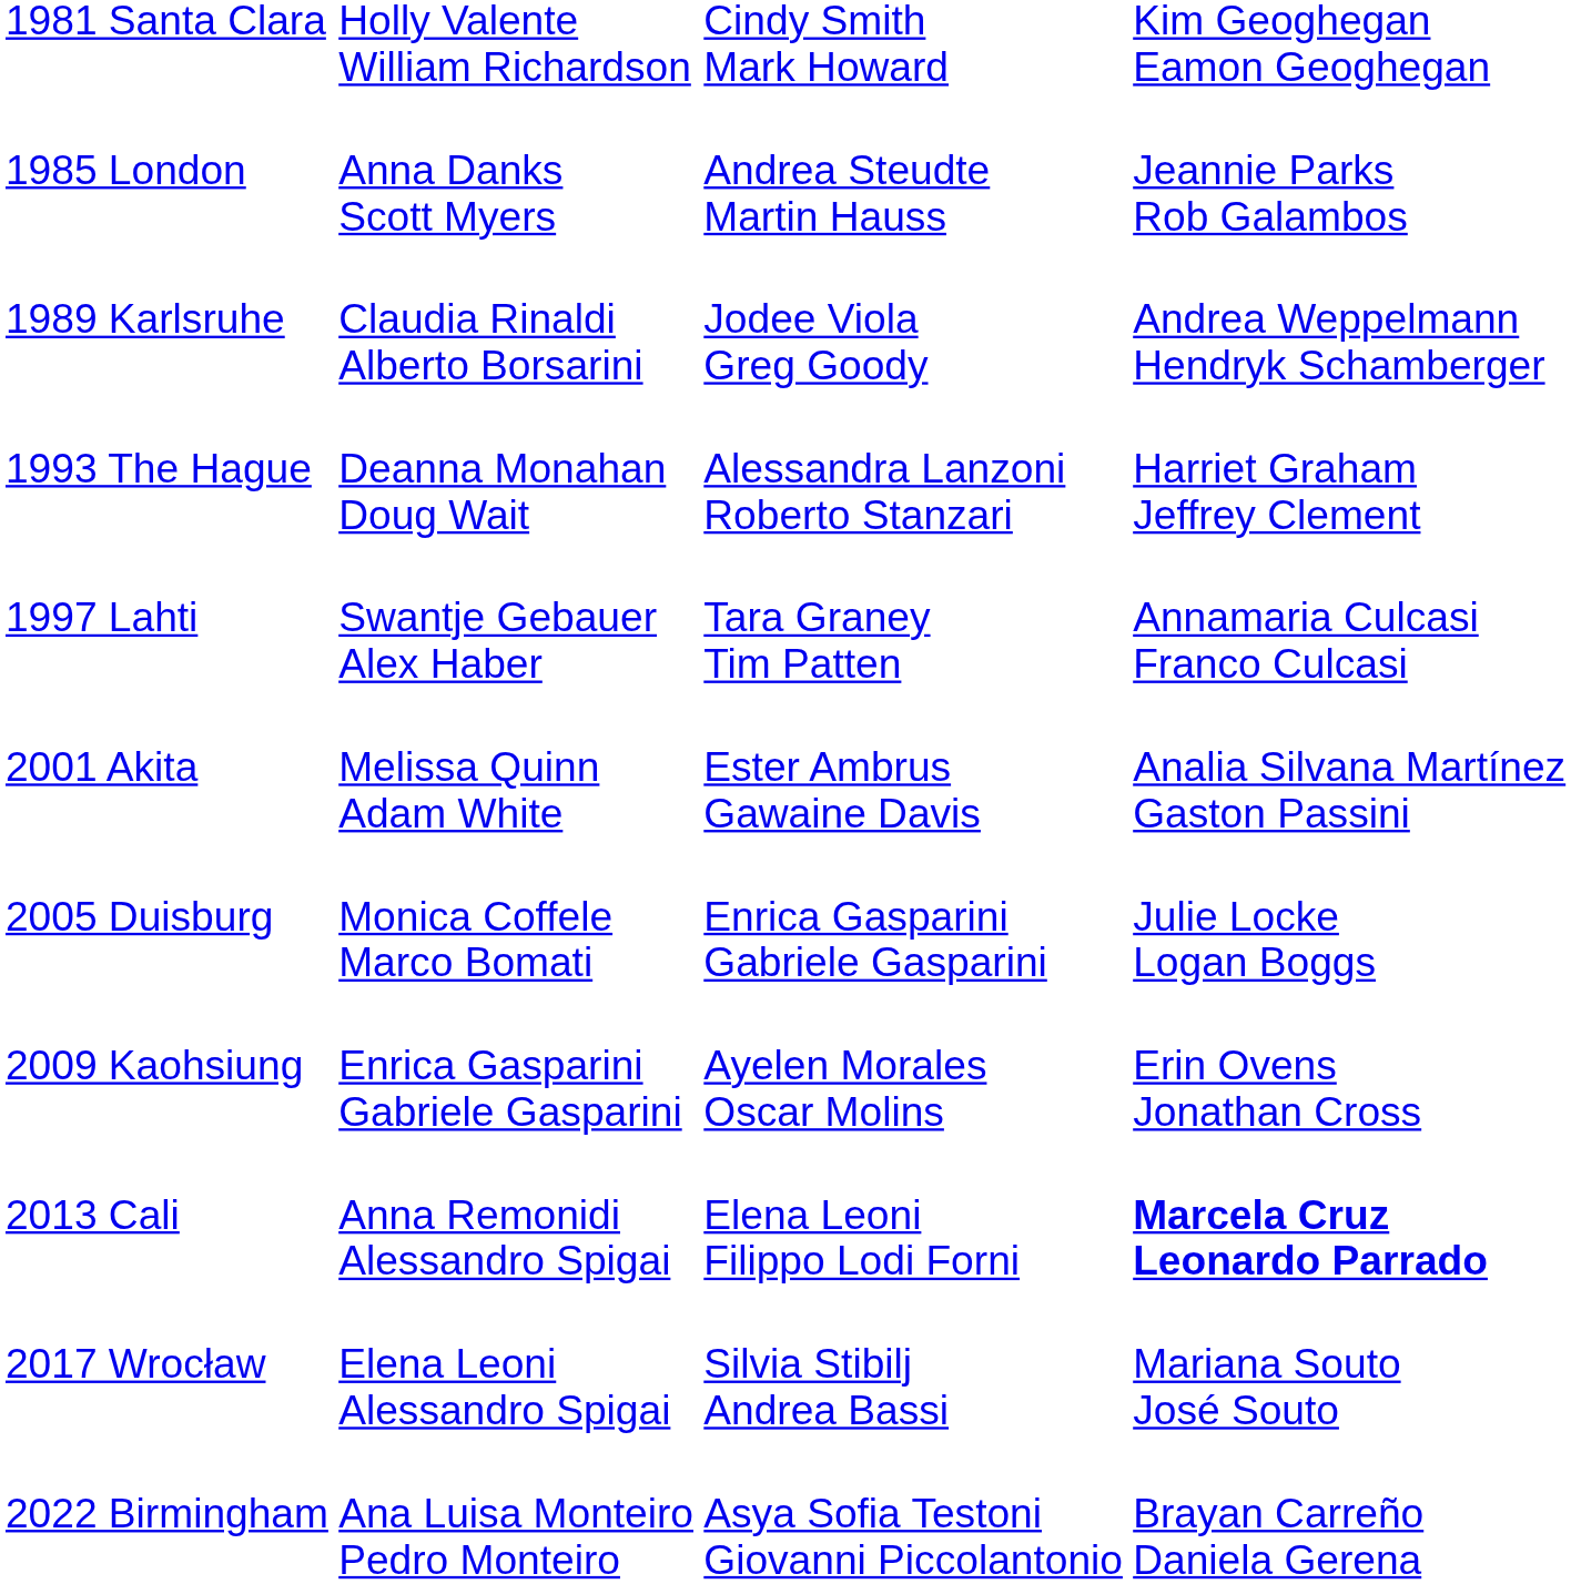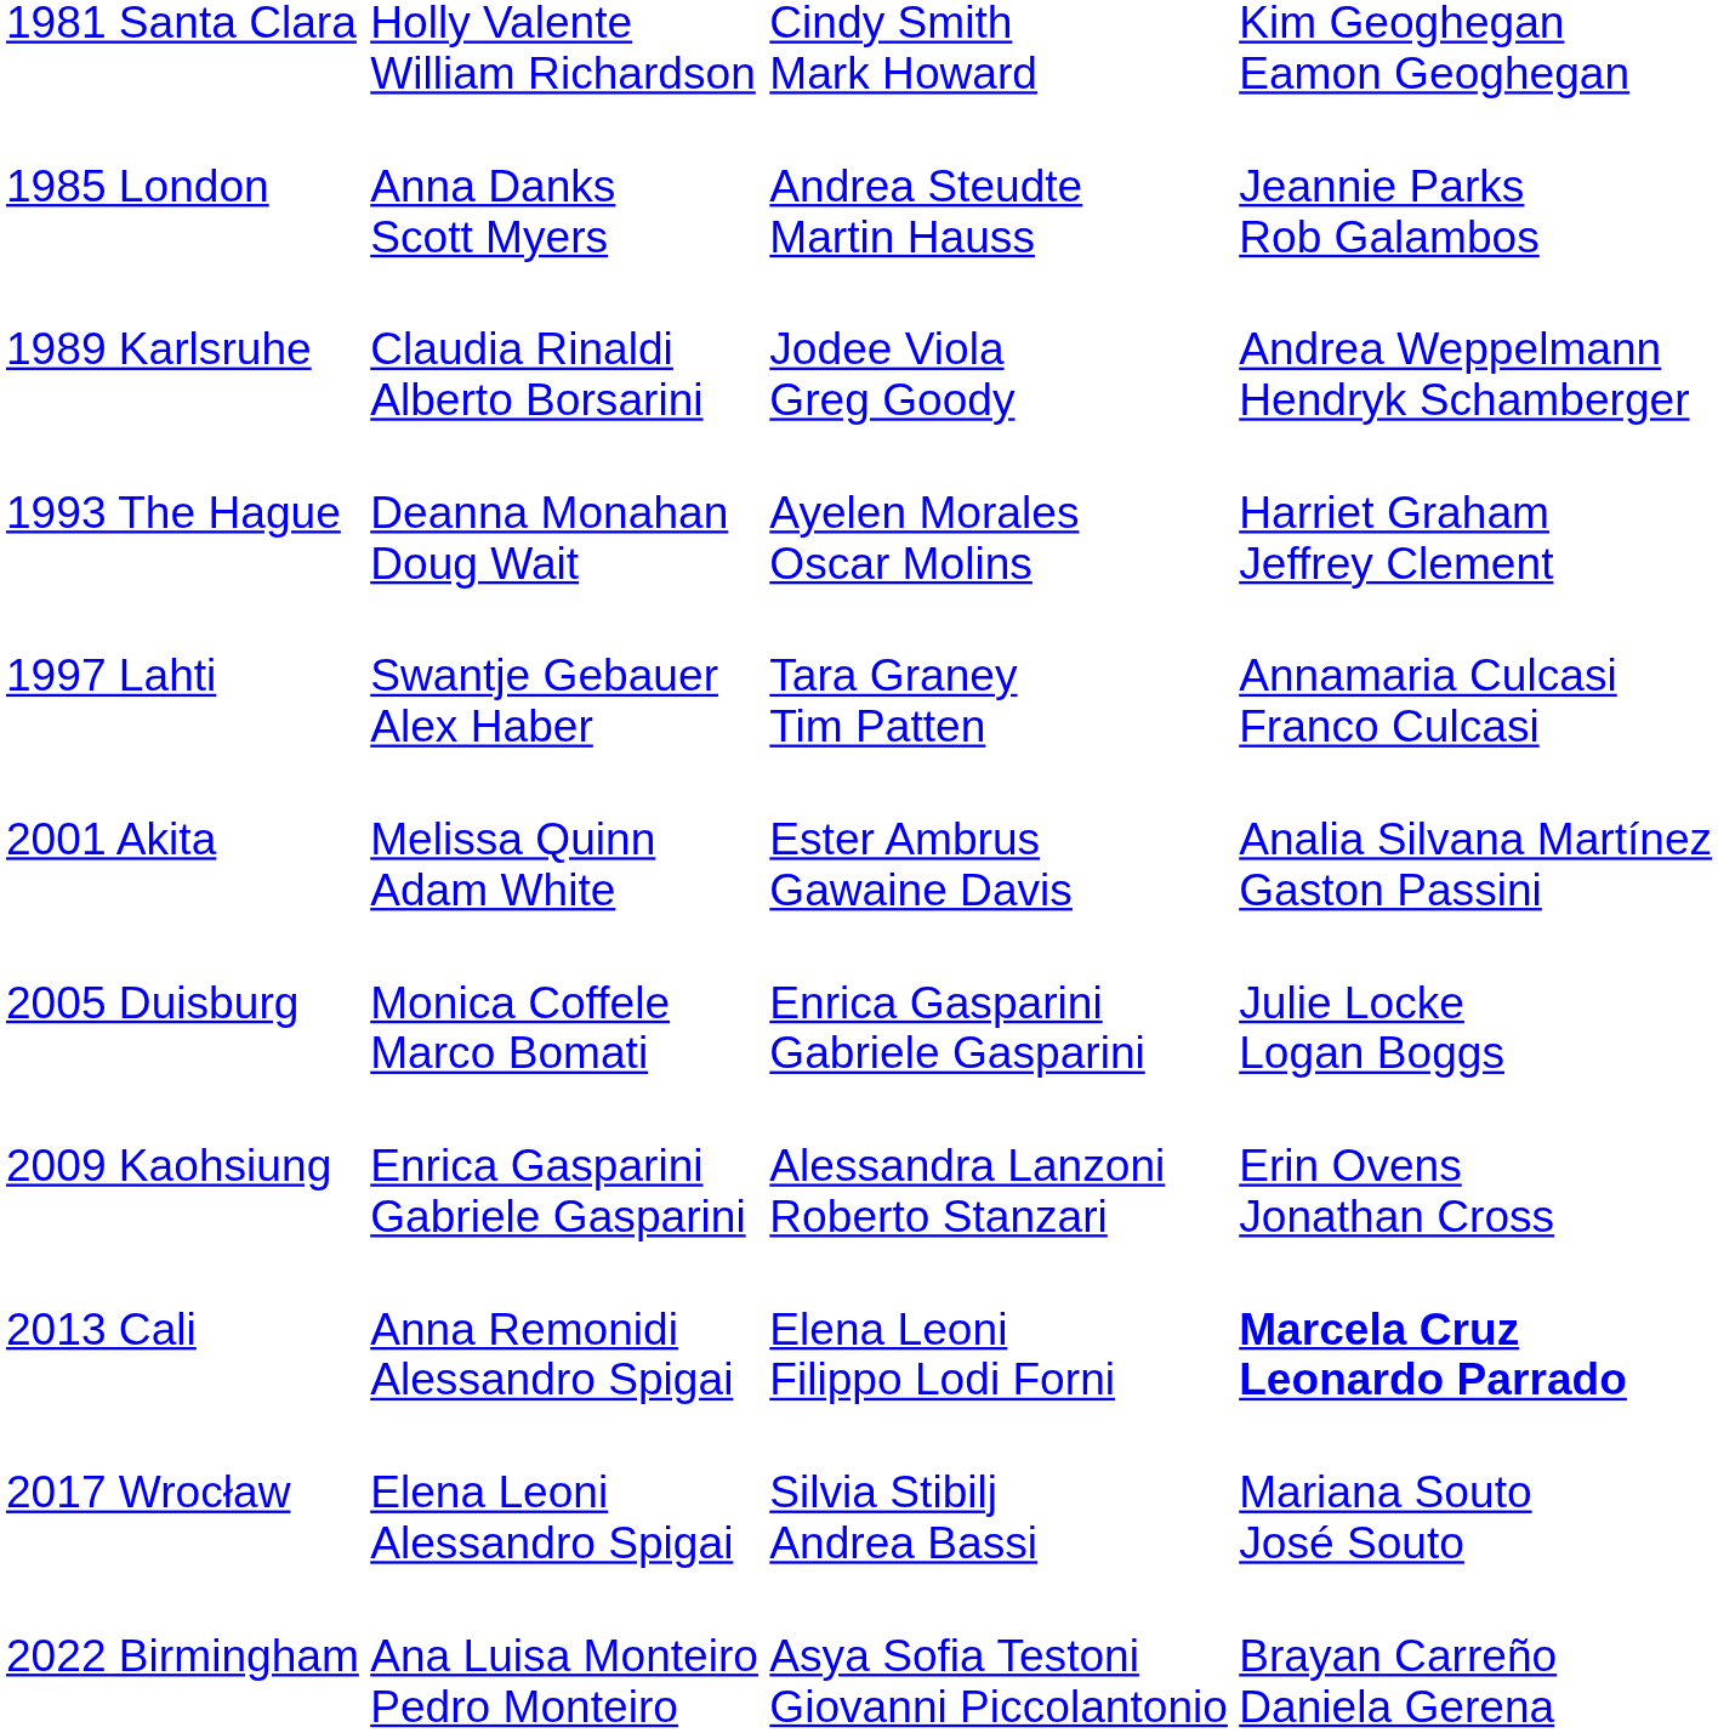1993 The Hague | column 3: Alessandra Lanzoni Roberto Stanzari -> Ayelen Morales Oscar Molins
2009 Kaohsiung | column 3: Ayelen Morales Oscar Molins -> Alessandra Lanzoni Roberto Stanzari
